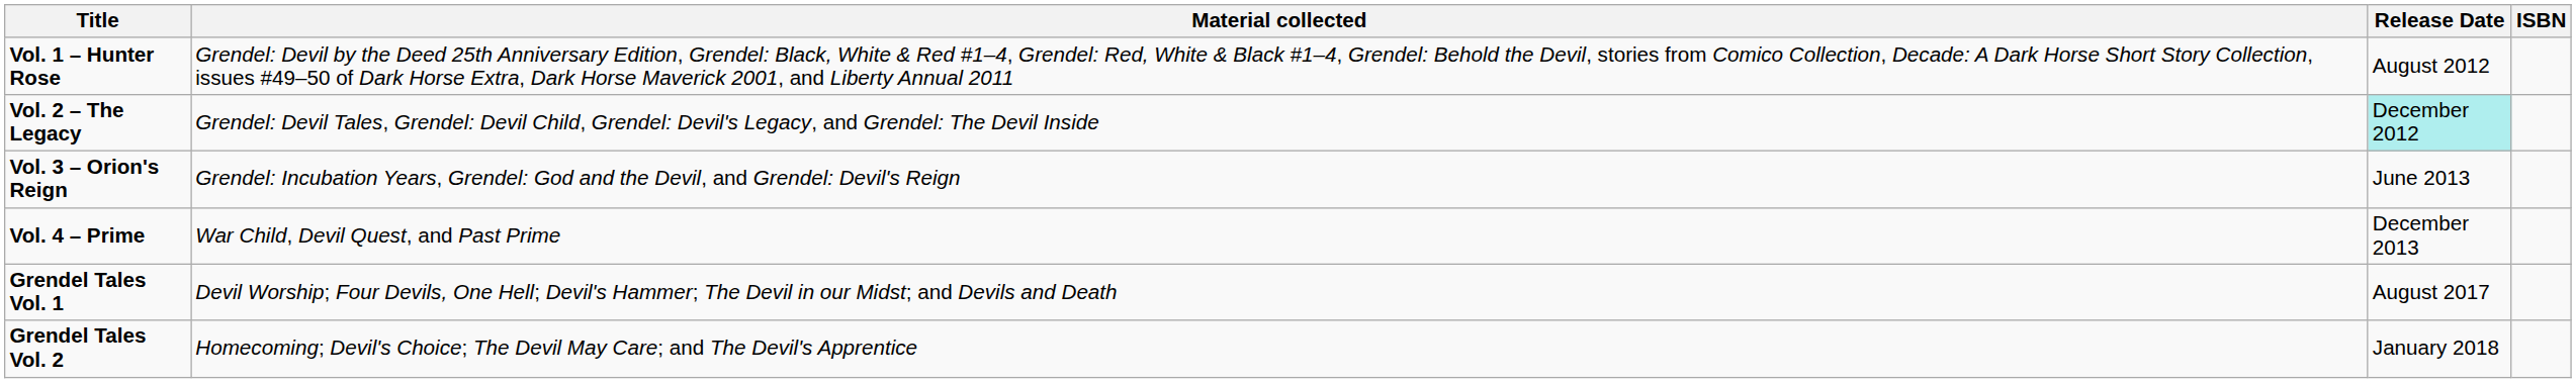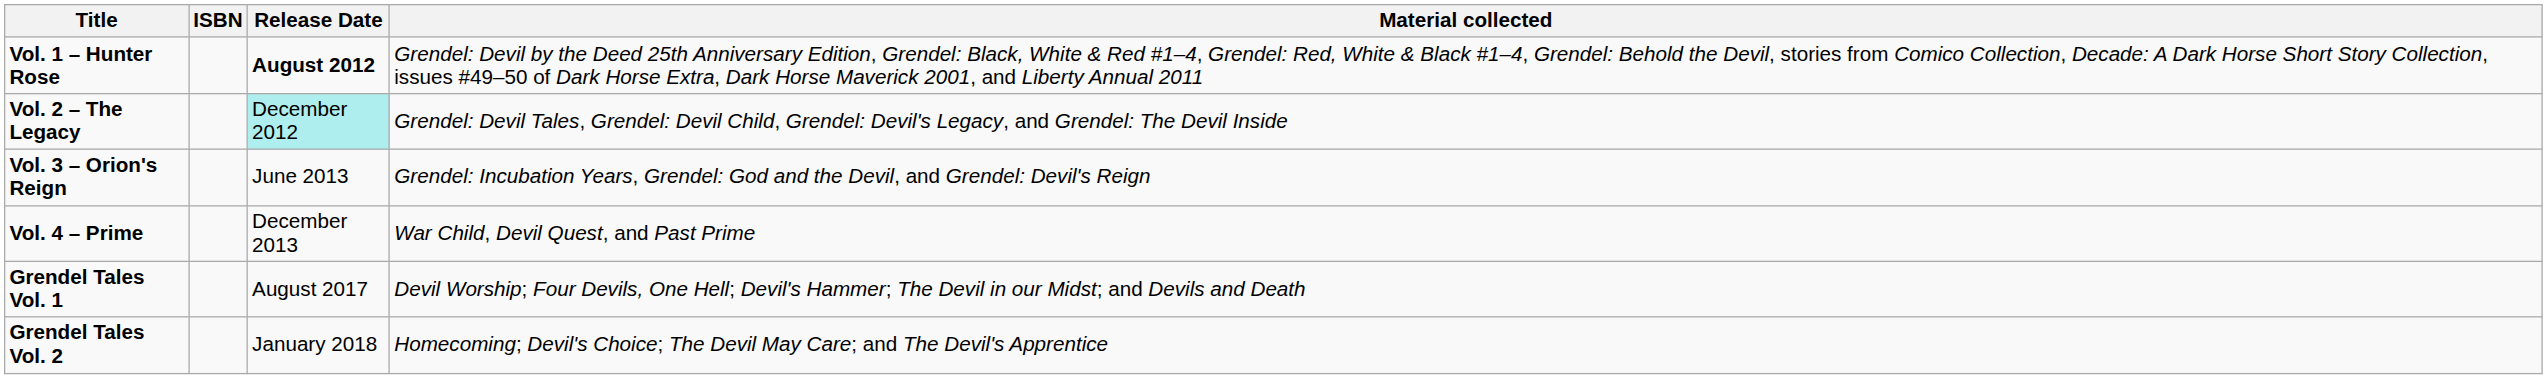columns swapped: Material collected <-> ISBN
Vol. 1 – Hunter Rose | Release Date: normal -> bold
